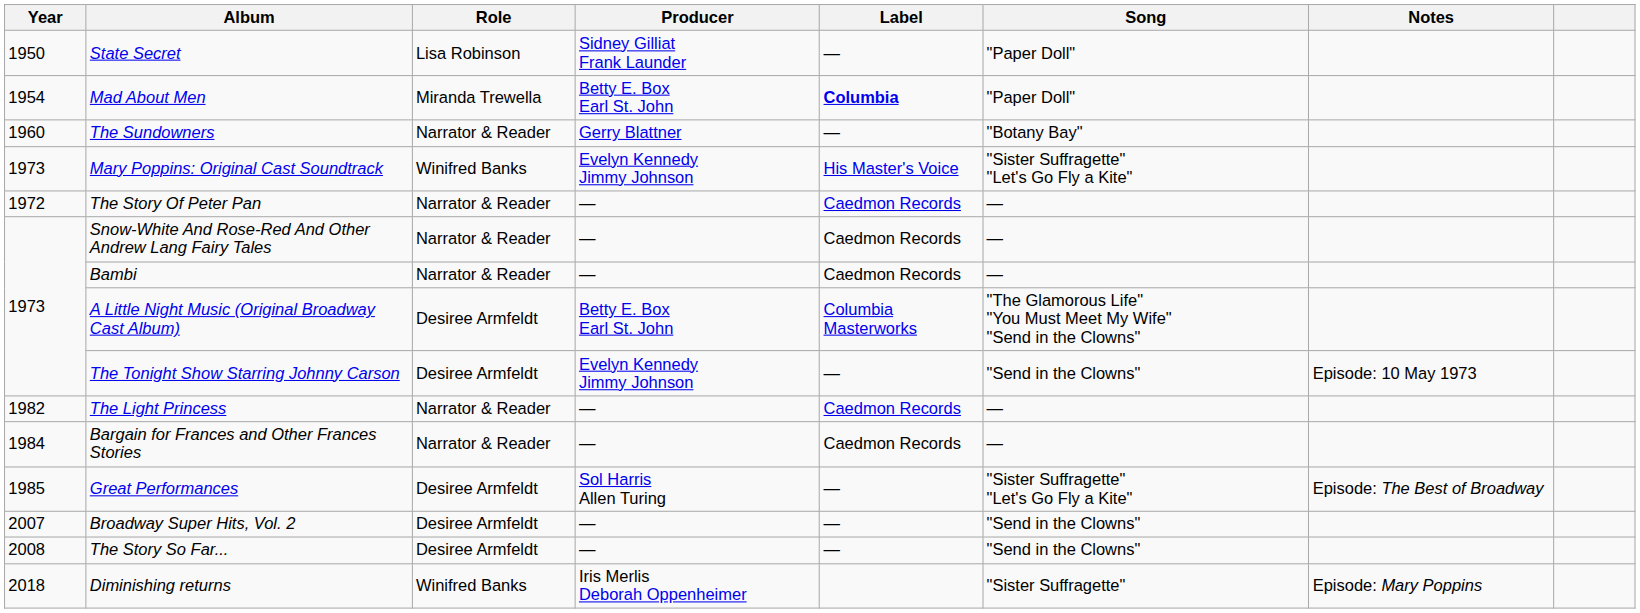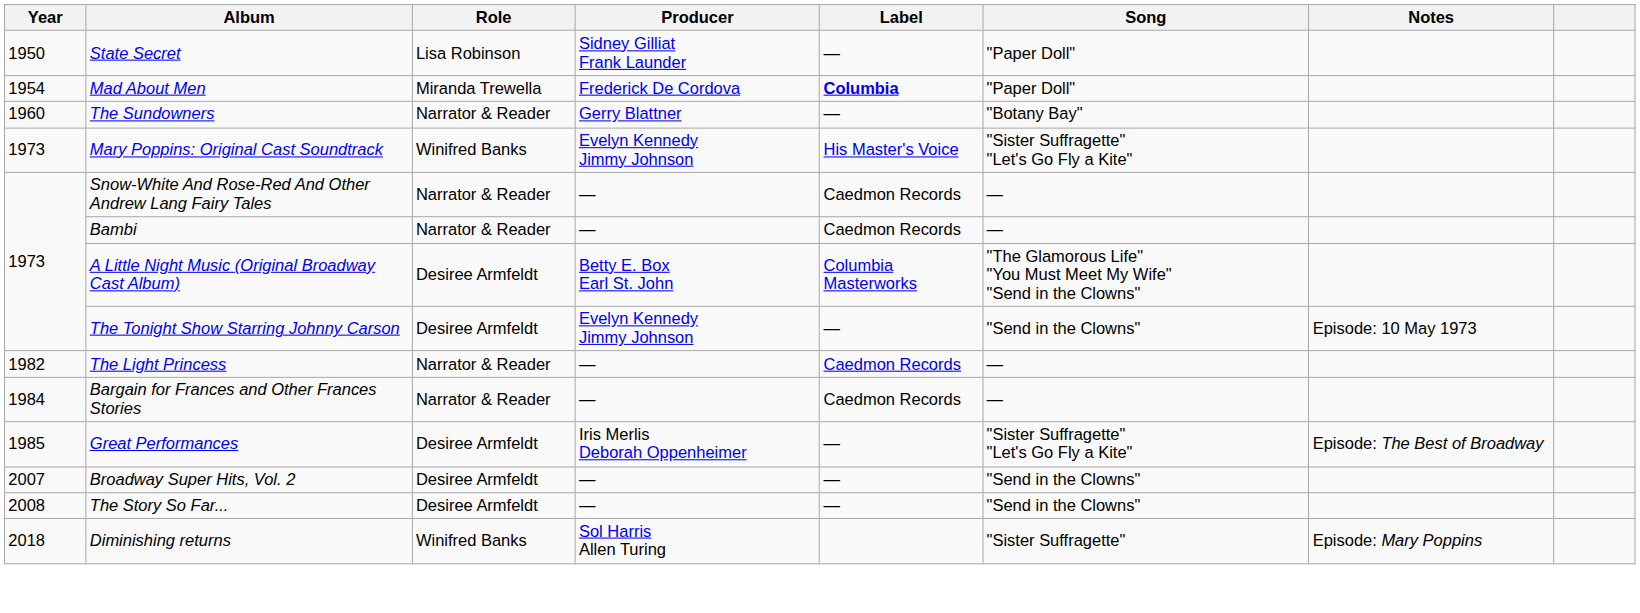Mad About Men | Producer: Betty E. Box Earl St. John -> Frederick De Cordova
- row: 1972 | The Story Of Peter Pan | Narrator & Reader | — | Caedmon Records | —
Great Performances | Producer: Sol Harris Allen Turing -> Iris Merlis Deborah Oppenheimer
Diminishing returns | Producer: Iris Merlis Deborah Oppenheimer -> Sol Harris Allen Turing
